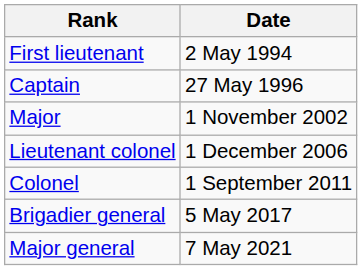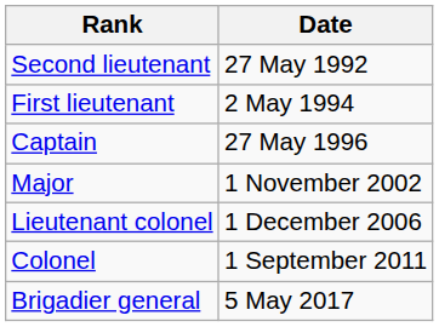+ row: Second lieutenant | 27 May 1992
- row: Major general | 7 May 2021
